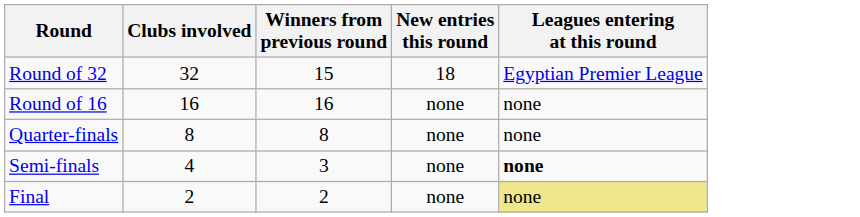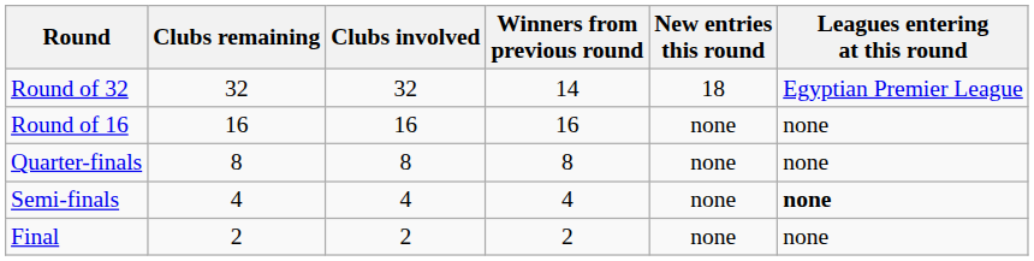+ column: Clubs remaining | 32 | 16 | 8 | 4 | 2
Round of 32 | Winners from previous round: 15 -> 14
Semi-finals | Winners from previous round: 3 -> 4
Final | Leagues entering at this round: khaki background -> no background
